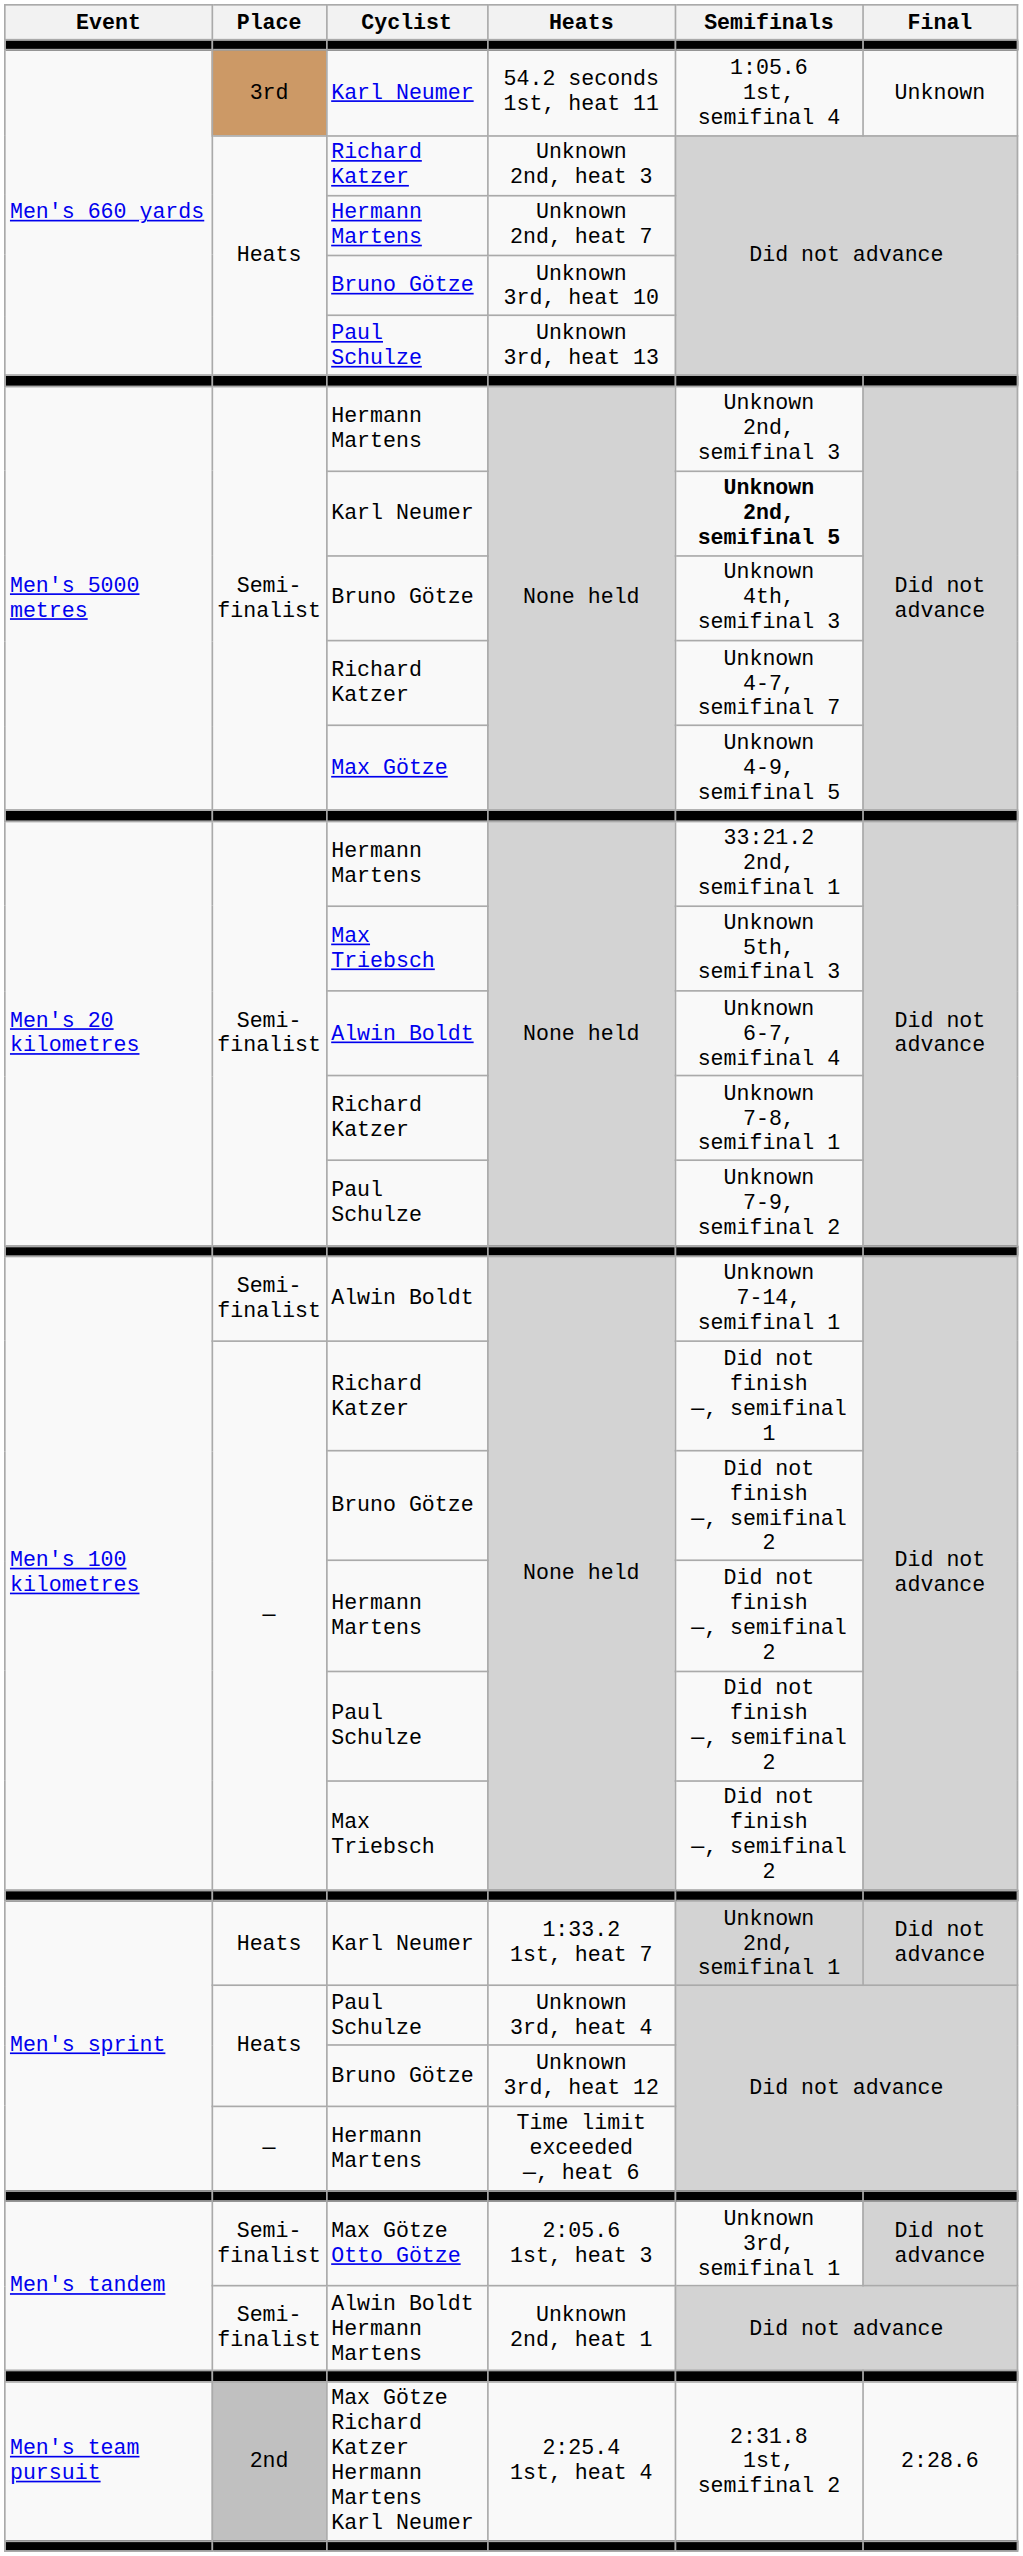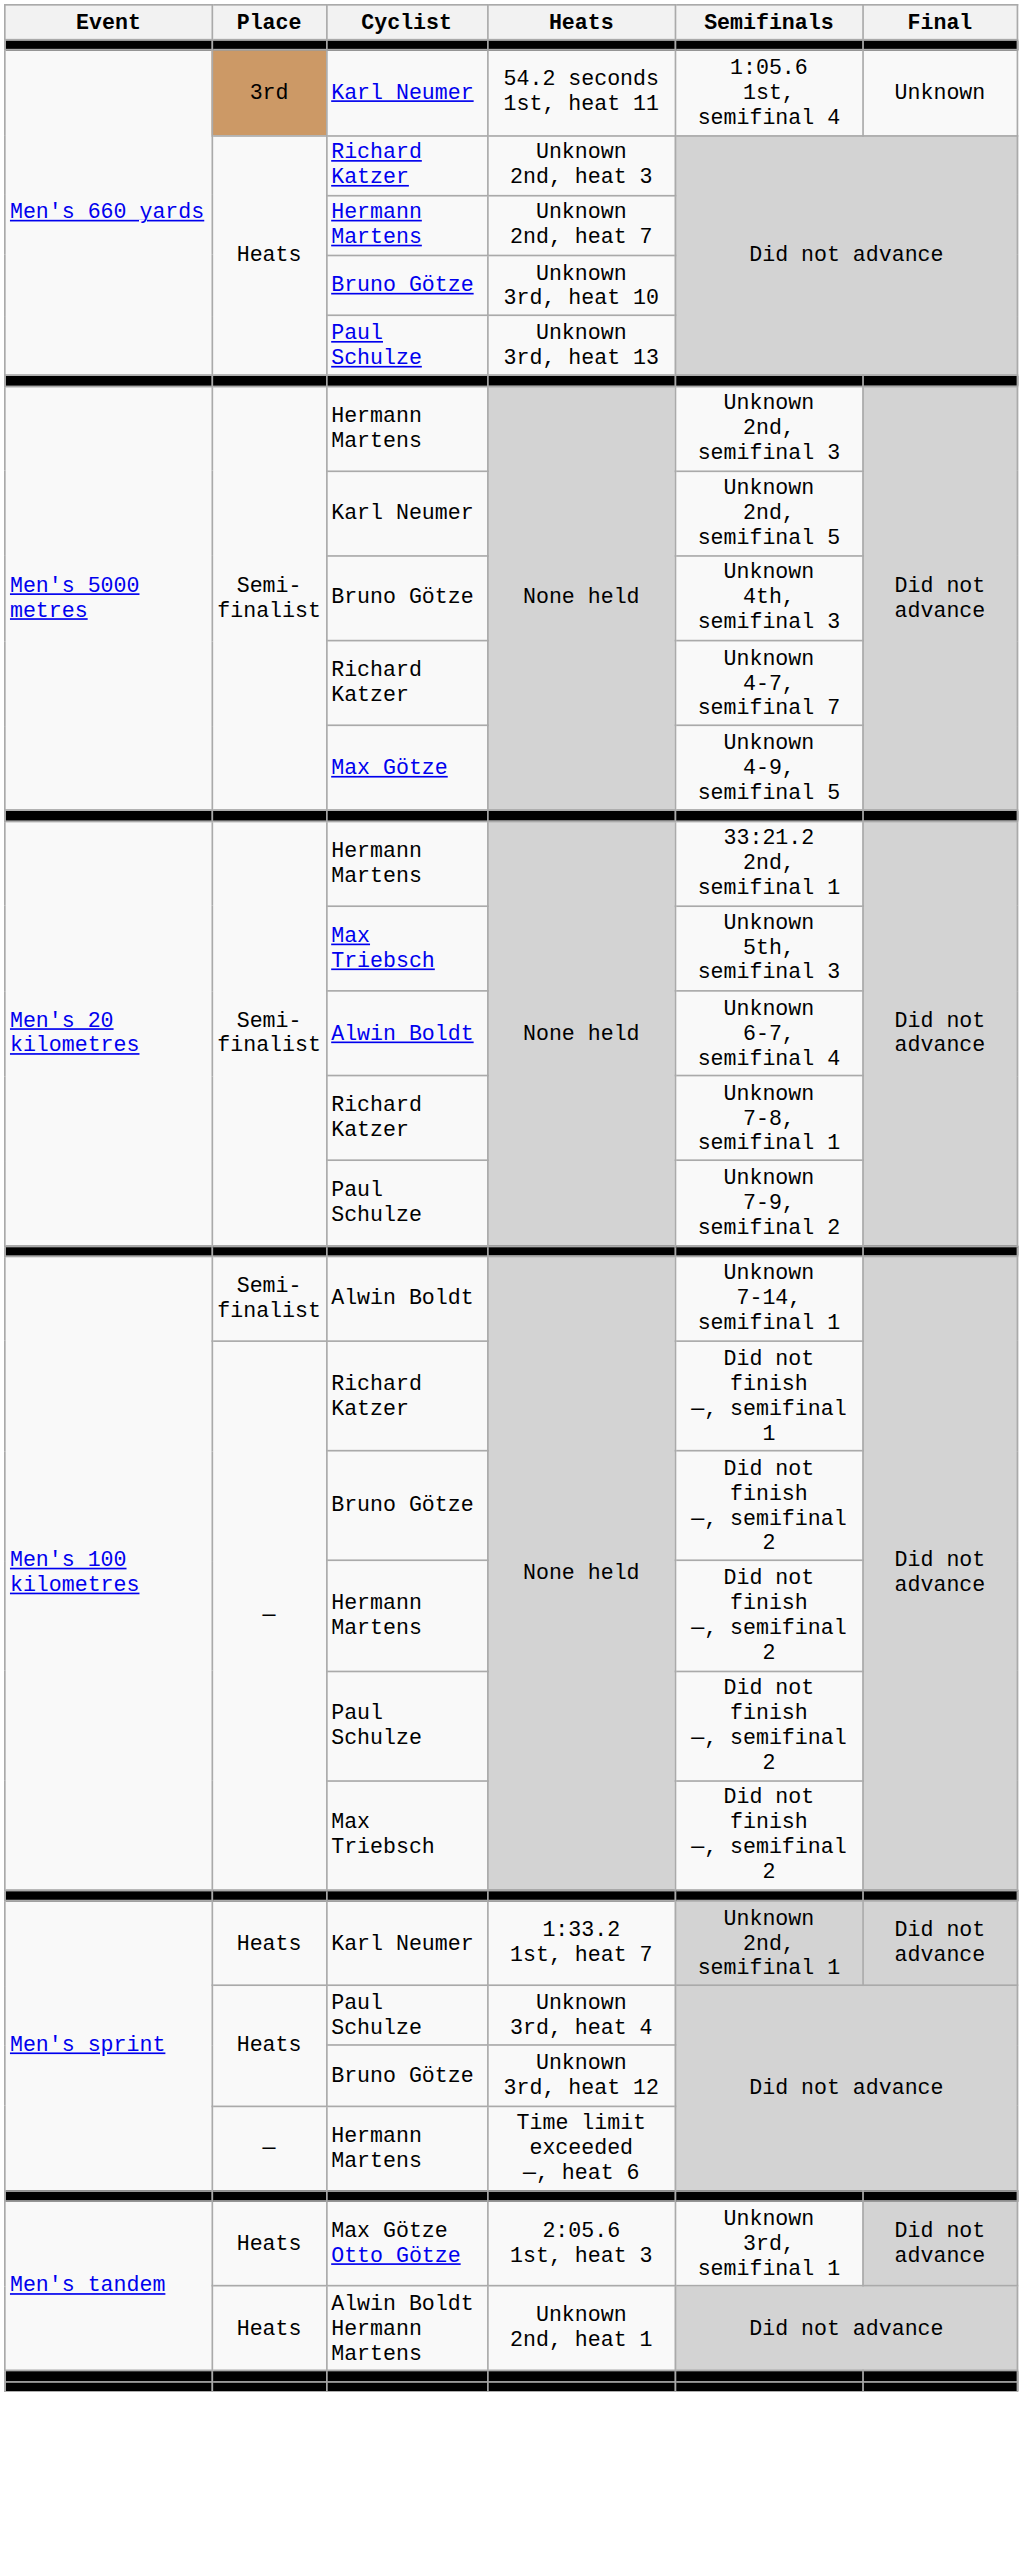Karl Neumer / None held | Semifinals: bold -> normal
2:05.6 1st, heat 3 | Place: Semi- finalist -> Heats
Unknown 2nd, heat 1 | Place: Semi- finalist -> Heats
- row: Men's team pursuit | 2nd | Max Götze Richard Katzer Hermann Martens Karl Neumer | 2:25.4 1st, heat 4 | 2:31.8 1st, semifinal 2 | 2:28.6
